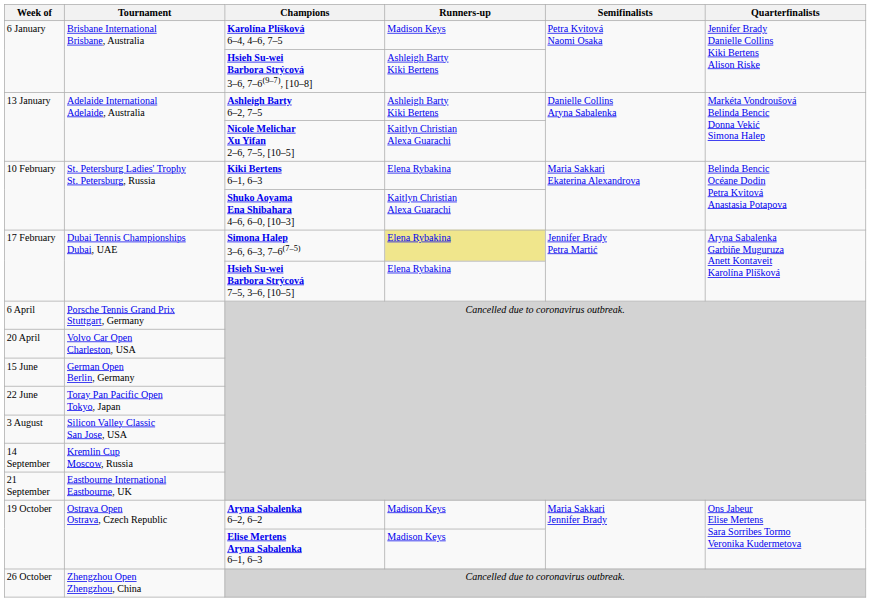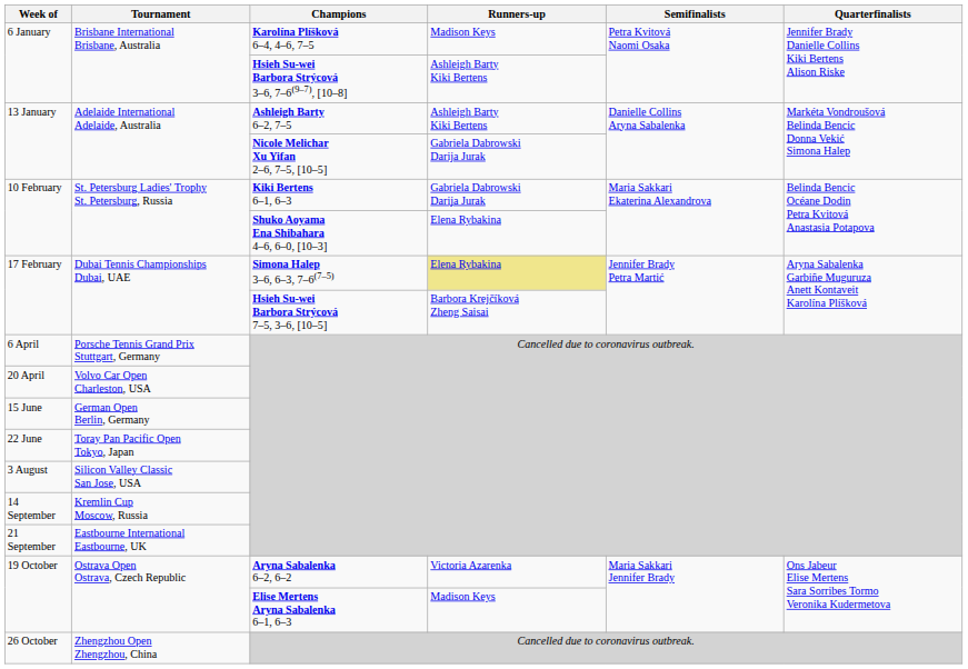13 January / Nicole Melichar Xu Yifan 2–6, 7–5, [10–5] | Runners-up: Kaitlyn Christian Alexa Guarachi -> Gabriela Dabrowski Darija Jurak
10 February / Kiki Bertens 6–1, 6–3 | Runners-up: Elena Rybakina -> Gabriela Dabrowski Darija Jurak
10 February / Shuko Aoyama Ena Shibahara 4–6, 6–0, [10–3] | Runners-up: Kaitlyn Christian Alexa Guarachi -> Elena Rybakina
17 February / Hsieh Su-wei Barbora Strýcová 7–5, 3–6, [10–5] | Runners-up: Elena Rybakina -> Barbora Krejčíková Zheng Saisai
19 October / Aryna Sabalenka 6–2, 6–2 | Runners-up: Madison Keys -> Victoria Azarenka
